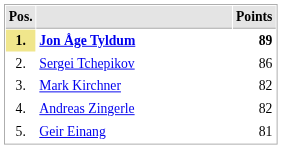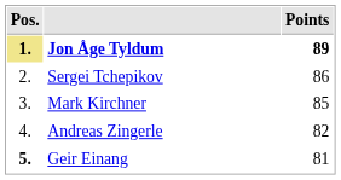Mark Kirchner | Points: 82 -> 85
Geir Einang | Pos.: normal -> bold
